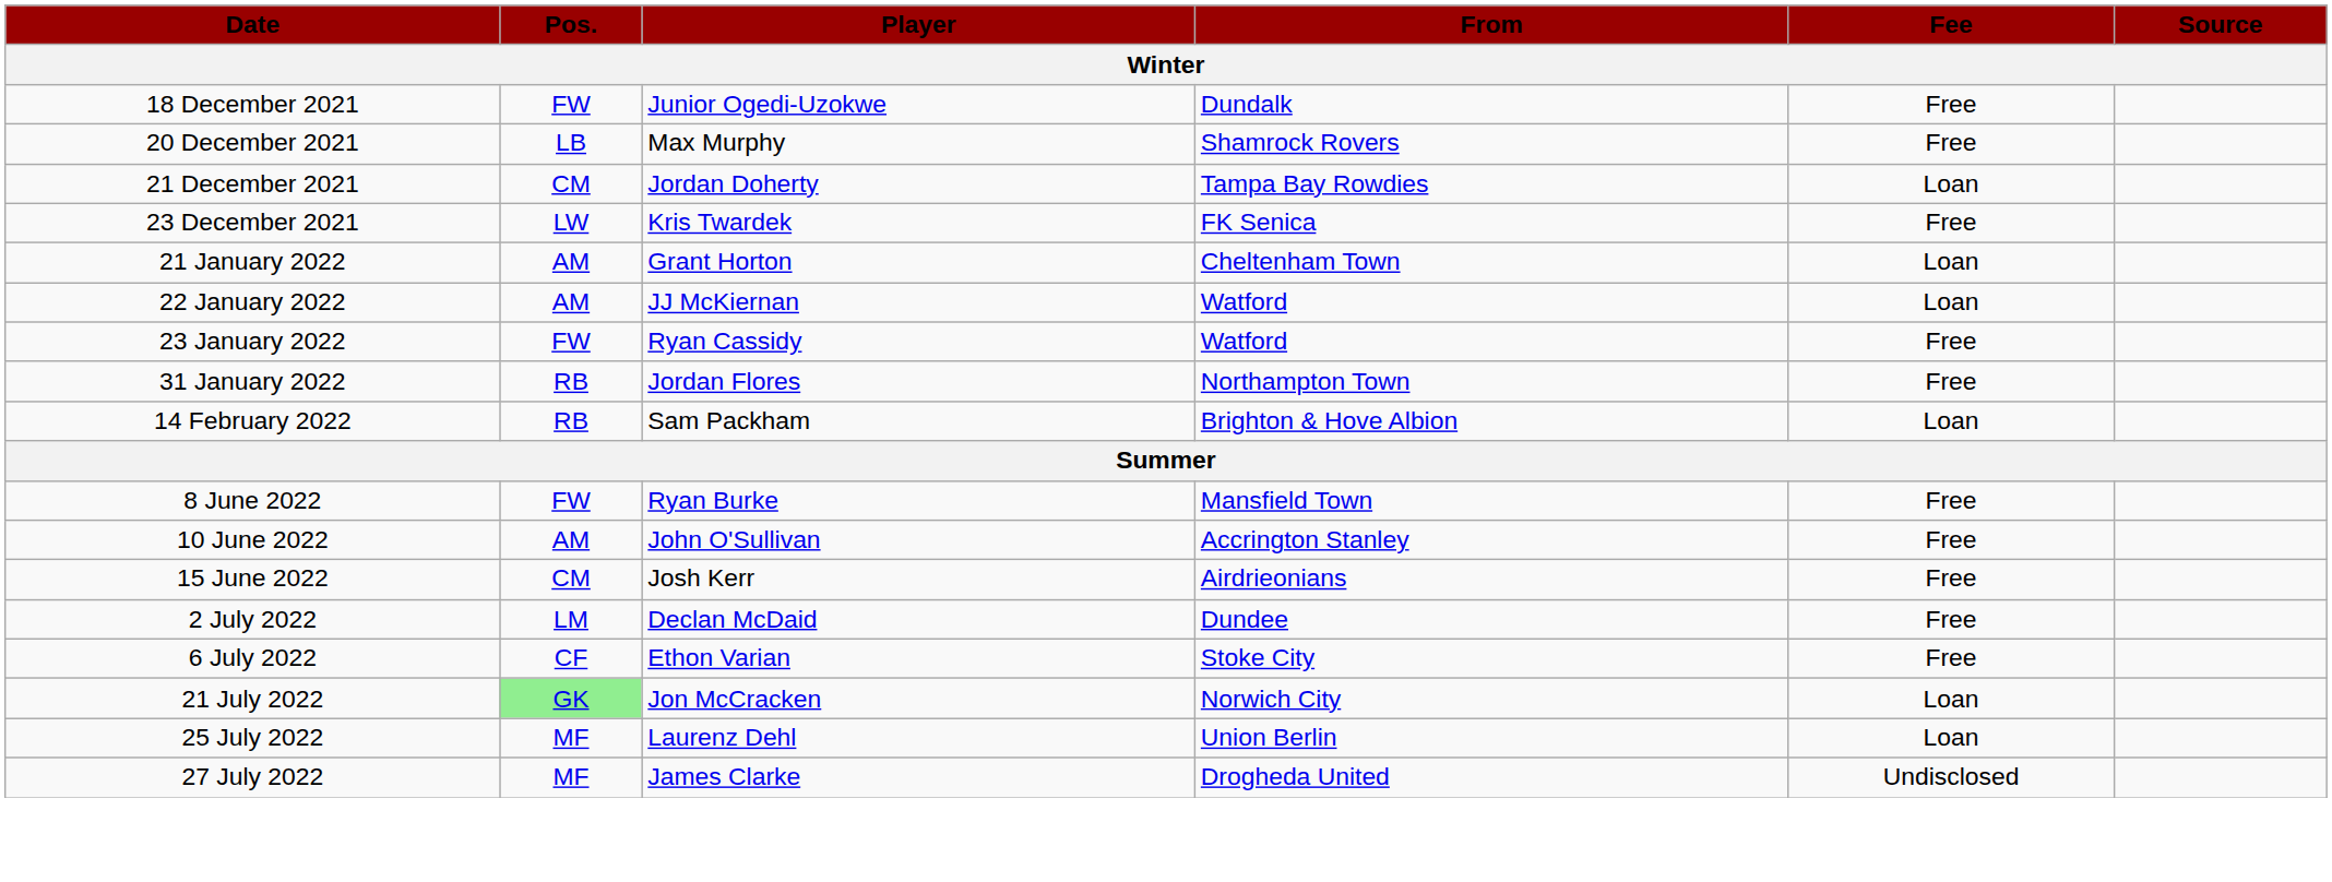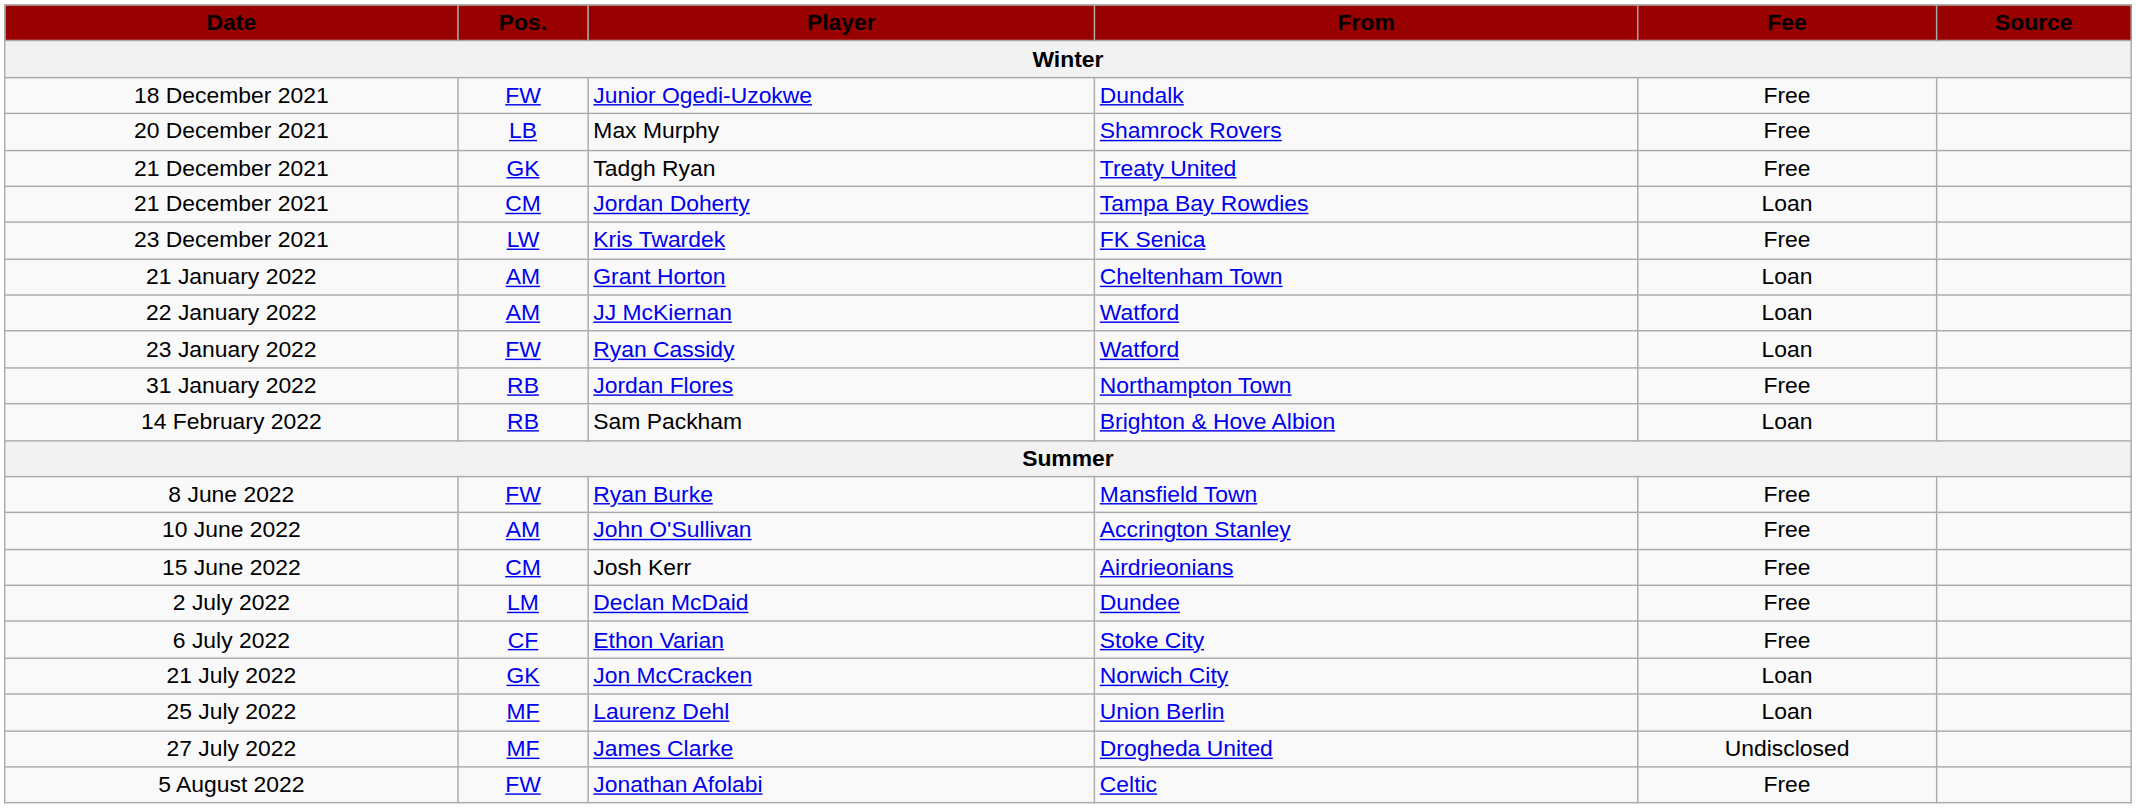+ row: 21 December 2021 | GK | Tadgh Ryan | Treaty United | Free
Ryan Cassidy | Fee: Free -> Loan
Jon McCracken | Pos.: lightgreen background -> no background
+ row: 5 August 2022 | FW | Jonathan Afolabi | Celtic | Free
